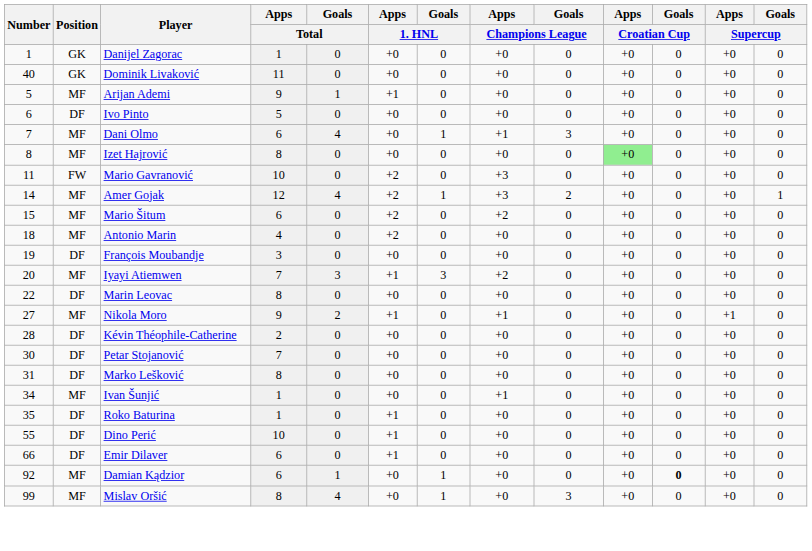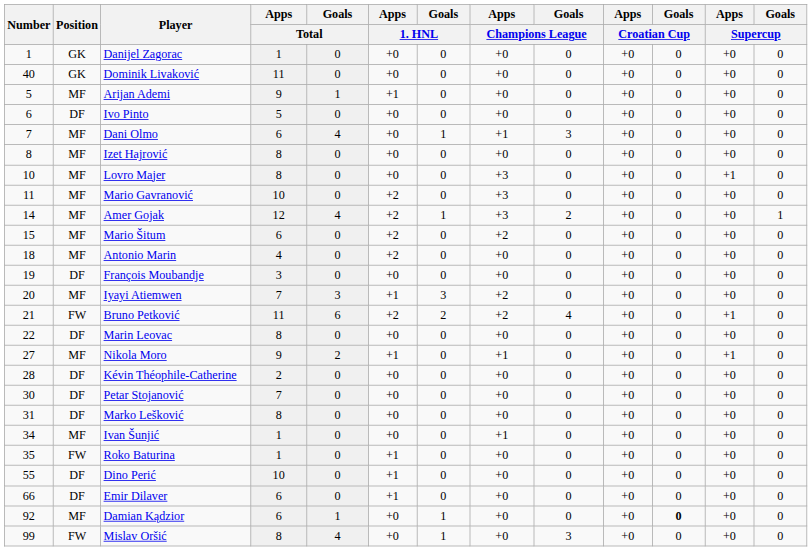Izet Hajrović | Apps / Croatian Cup: lightgreen background -> no background
+ row: 10 | MF | Lovro Majer | 8 | 0 | +0 | 0 | +3 | 0 | +0 | 0 | +1 | 0
Mario Gavranović | Position: FW -> MF
+ row: 21 | FW | Bruno Petković | 11 | 6 | +2 | 2 | +2 | 4 | +0 | 0 | +1 | 0
Roko Baturina | Position: DF -> FW
Mislav Oršić | Position: MF -> FW
